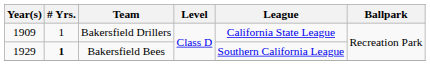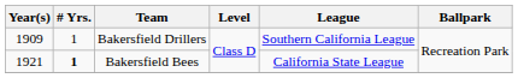Bakersfield Drillers | League: California State League -> Southern California League
Bakersfield Bees | Year(s): 1929 -> 1921
Bakersfield Bees | League: Southern California League -> California State League
